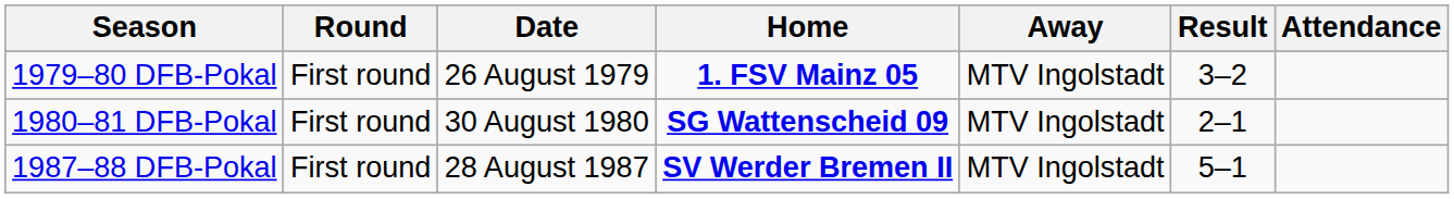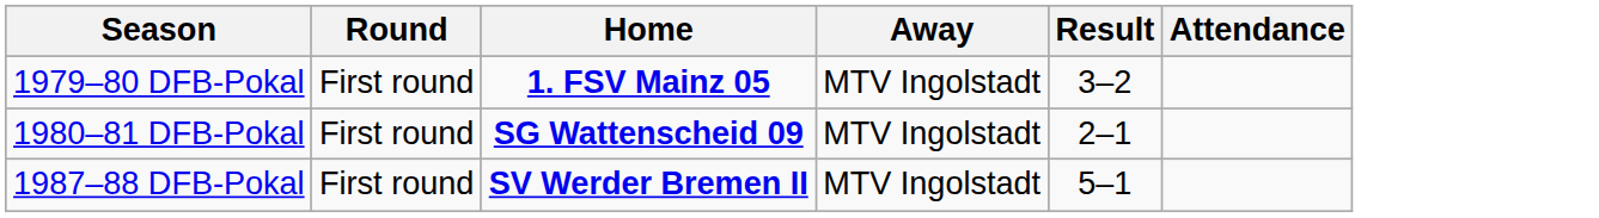- column: Date | 26 August 1979 | 30 August 1980 | 28 August 1987
